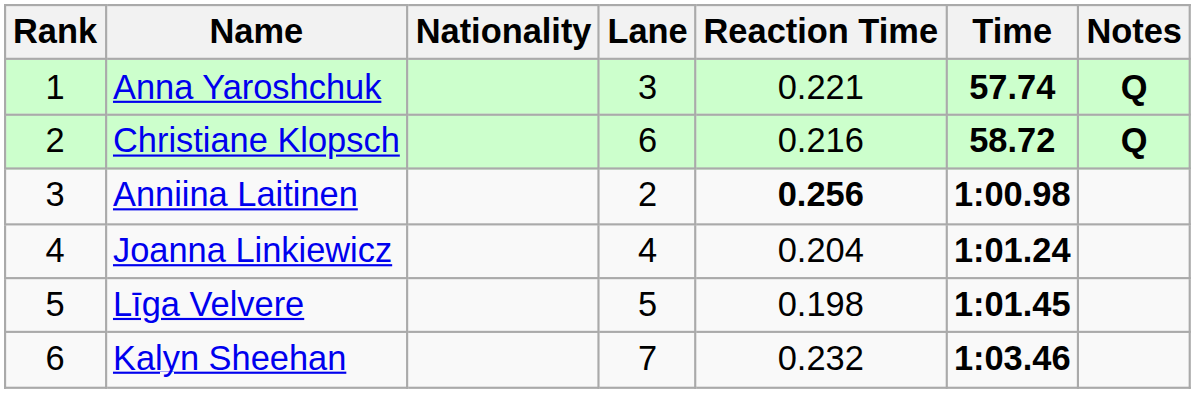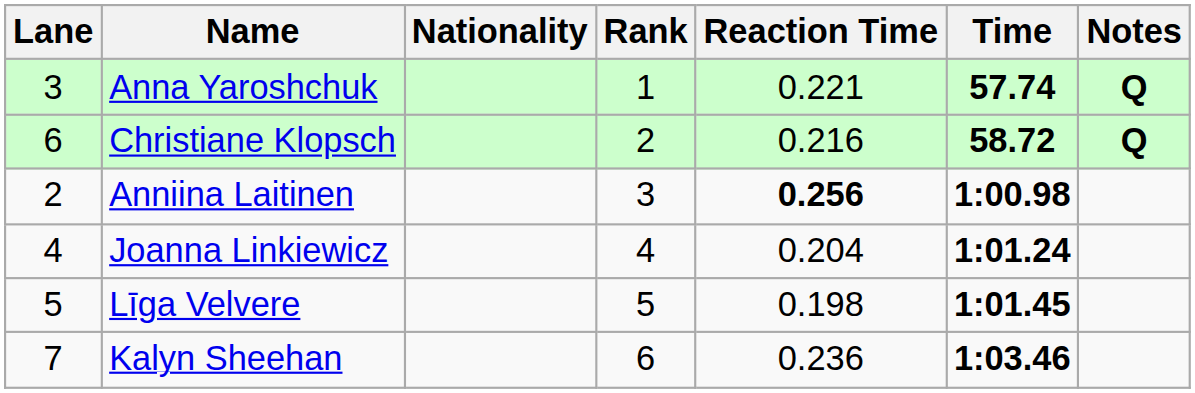columns swapped: Rank <-> Lane
Kalyn Sheehan | Reaction Time: 0.232 -> 0.236
